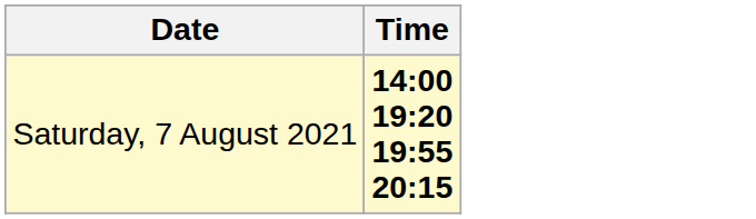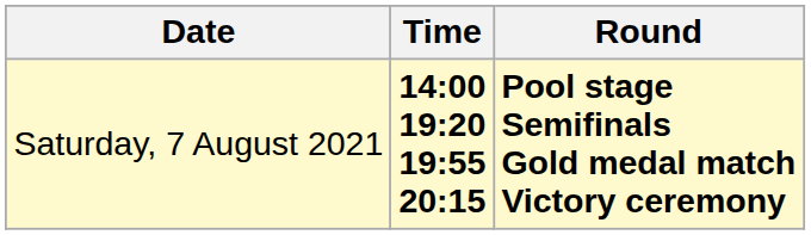+ column: Round | Pool stage Semifinals Gold medal match Victory ceremony
